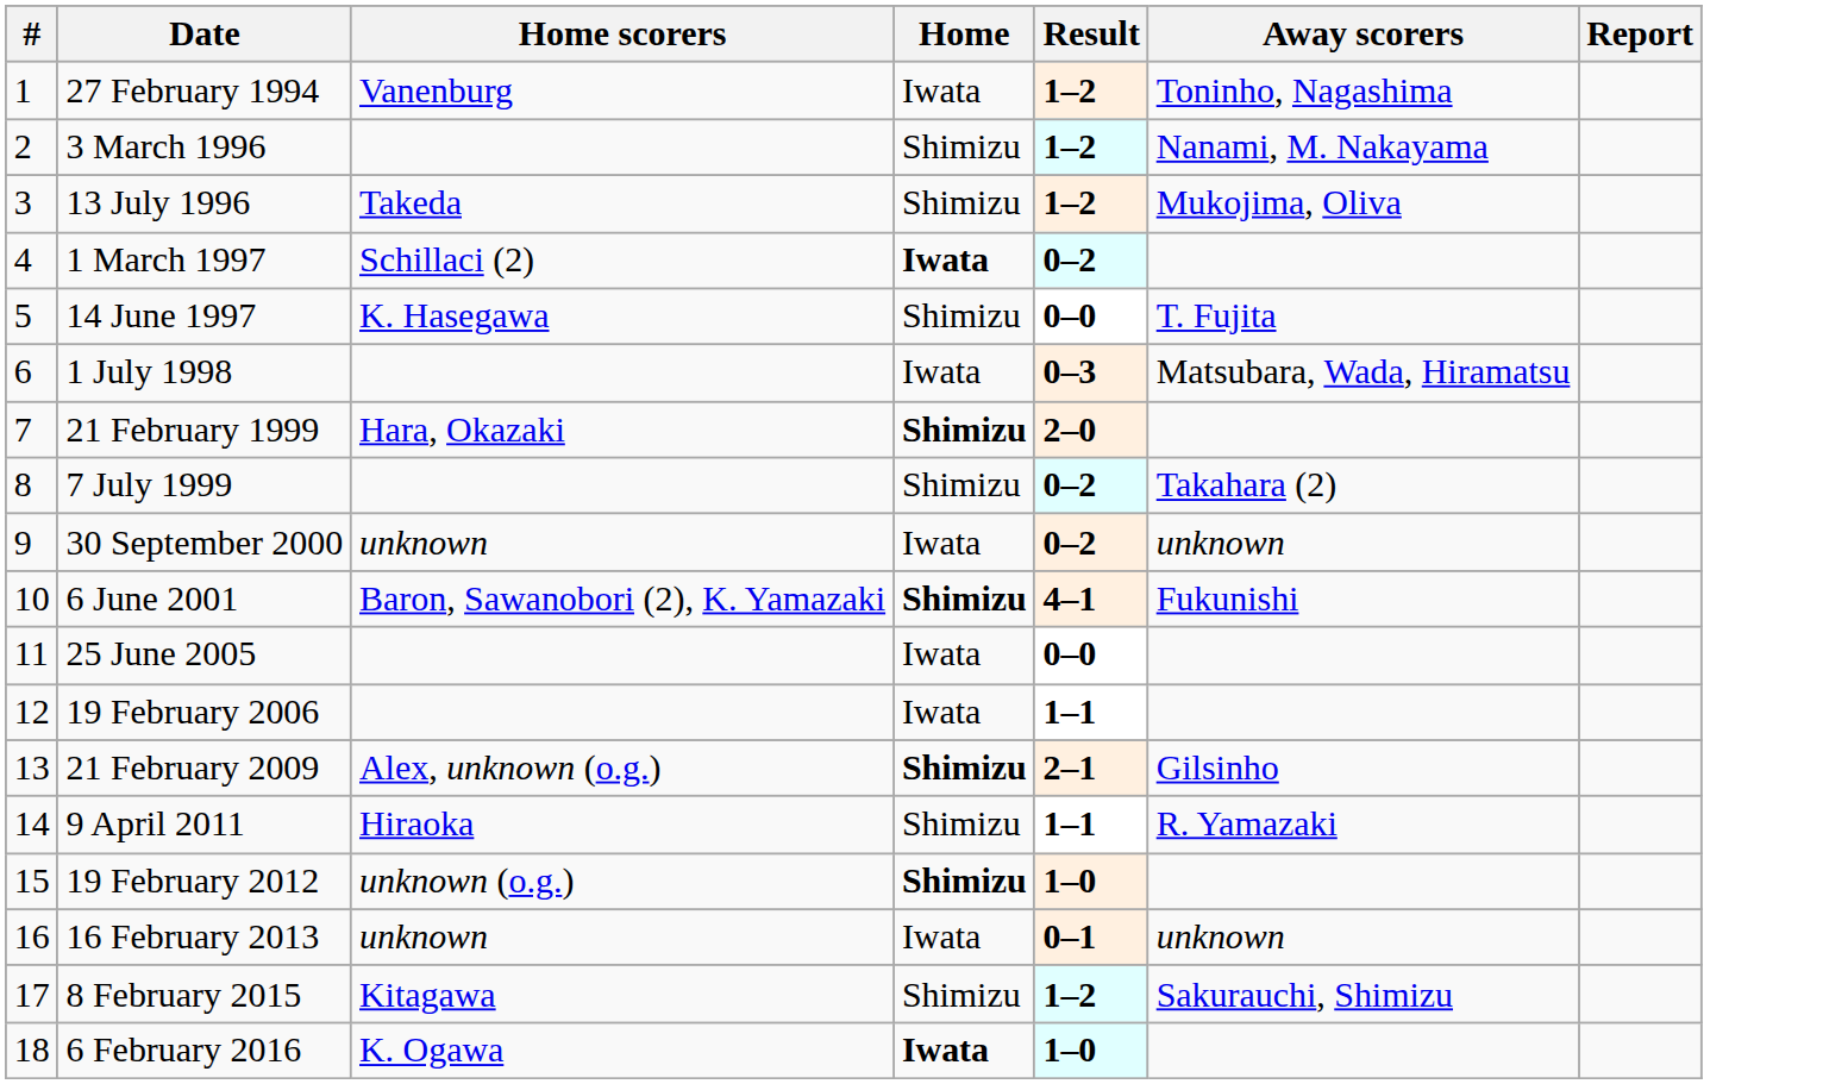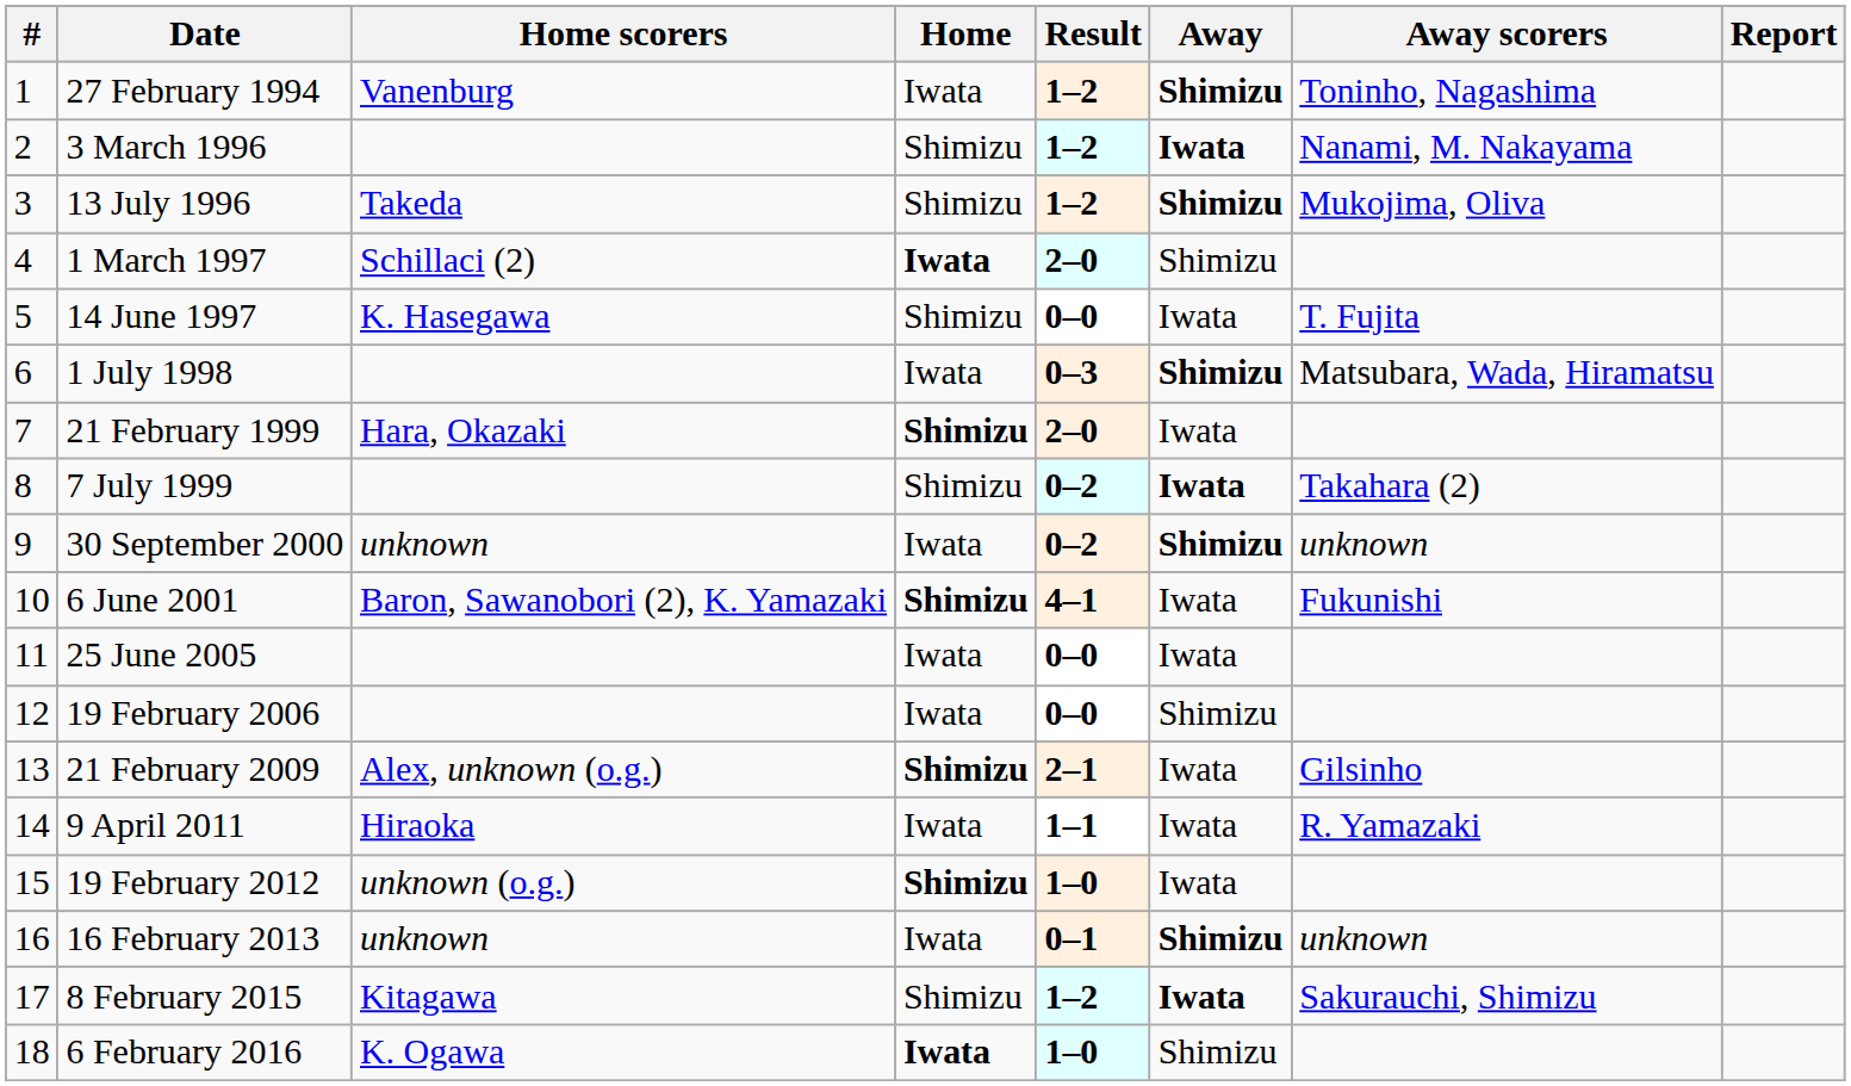+ column: Away | Shimizu | Iwata | Shimizu | Shimizu | Iwata | Shimizu | Iwata | Iwata | Shimizu | Iwata | Iwata | Shimizu | Iwata | Iwata | Iwata | Shimizu | Iwata | Shimizu
1 March 1997 | Result: 0–2 -> 2–0
19 February 2006 | Result: 1–1 -> 0–0
9 April 2011 | Home: Shimizu -> Iwata
